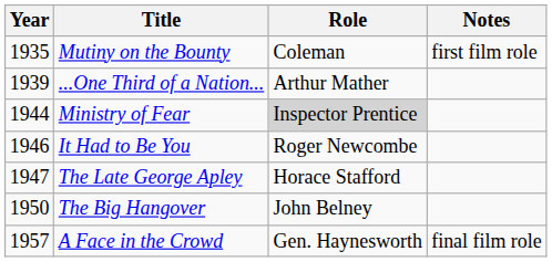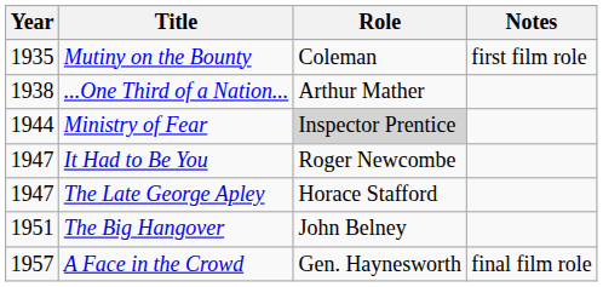...One Third of a Nation... | Year: 1939 -> 1938
It Had to Be You | Year: 1946 -> 1947
The Big Hangover | Year: 1950 -> 1951
